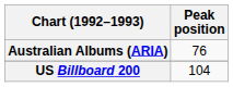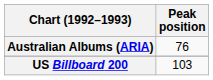US Billboard 200 | Peak position: 104 -> 103
